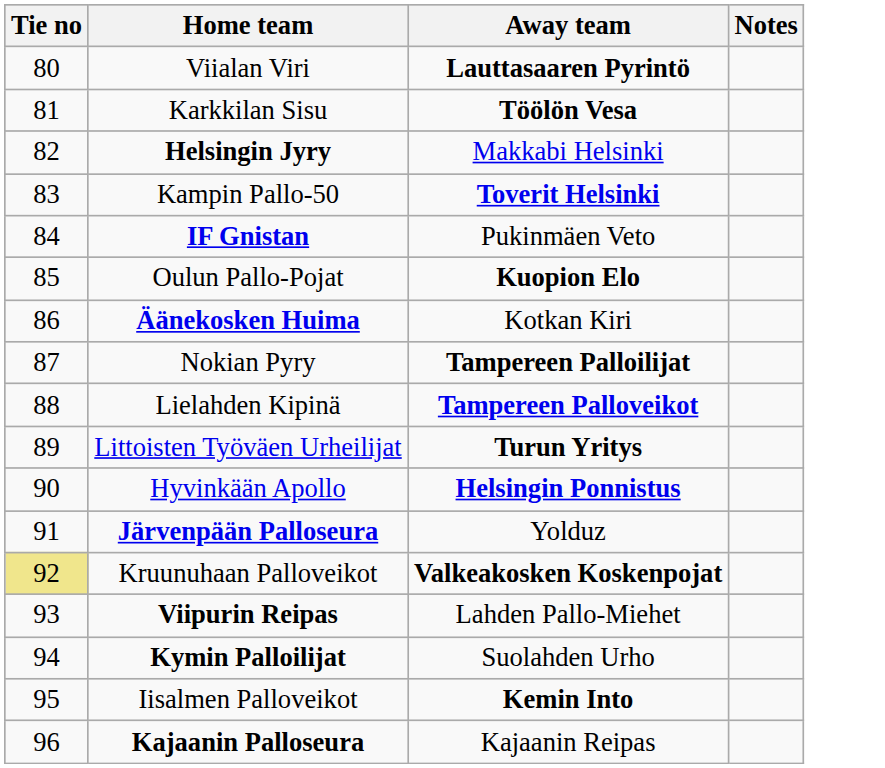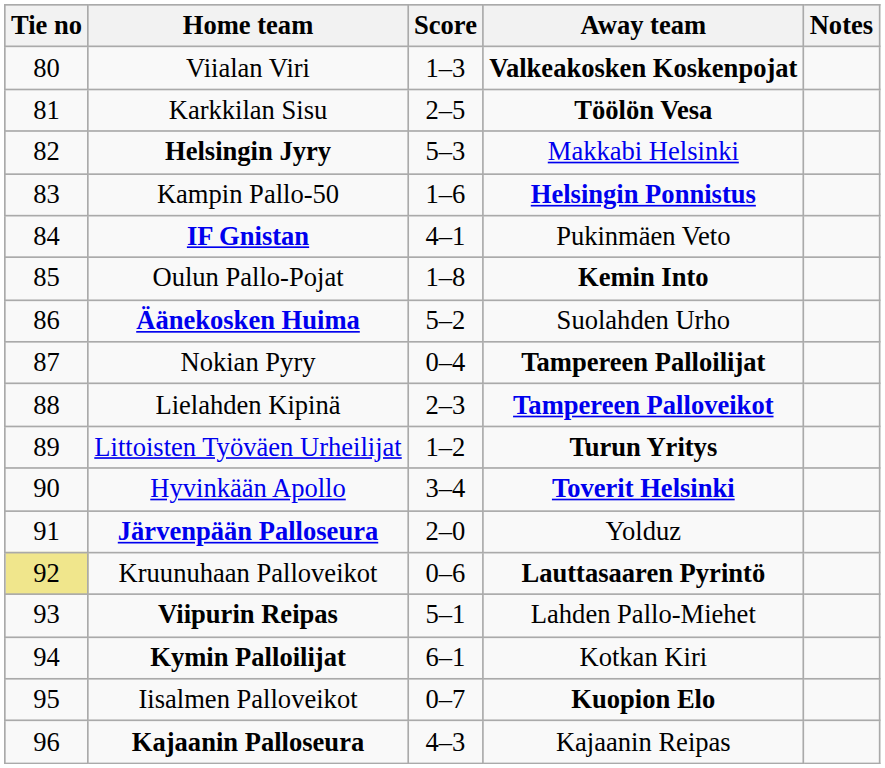+ column: Score | 1–3 | 2–5 | 5–3 | 1–6 | 4–1 | 1–8 | 5–2 | 0–4 | 2–3 | 1–2 | 3–4 | 2–0 | 0–6 | 5–1 | 6–1 | 0–7 | 4–3
Viialan Viri | Away team: Lauttasaaren Pyrintö -> Valkeakosken Koskenpojat
Kampin Pallo-50 | Away team: Toverit Helsinki -> Helsingin Ponnistus
Oulun Pallo-Pojat | Away team: Kuopion Elo -> Kemin Into
Äänekosken Huima | Away team: Kotkan Kiri -> Suolahden Urho
Hyvinkään Apollo | Away team: Helsingin Ponnistus -> Toverit Helsinki
Kruunuhaan Palloveikot | Away team: Valkeakosken Koskenpojat -> Lauttasaaren Pyrintö
Kymin Palloilijat | Away team: Suolahden Urho -> Kotkan Kiri
Iisalmen Palloveikot | Away team: Kemin Into -> Kuopion Elo
